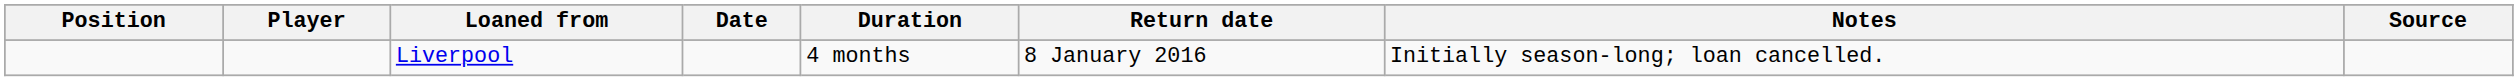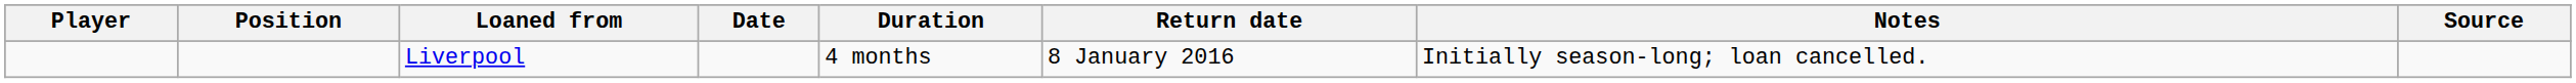columns swapped: Position <-> Player
